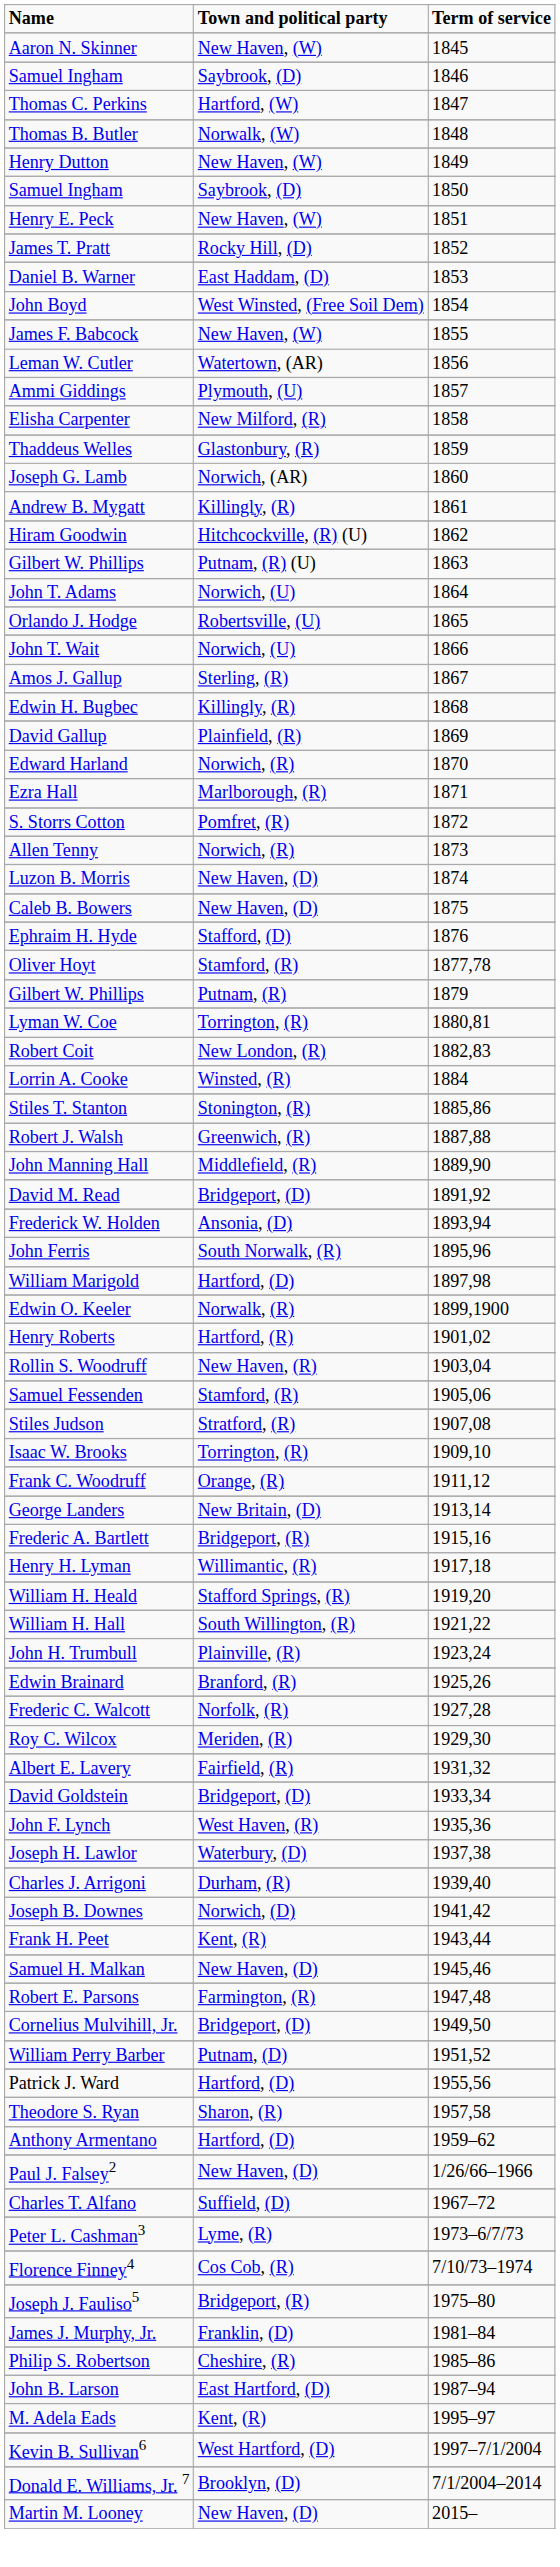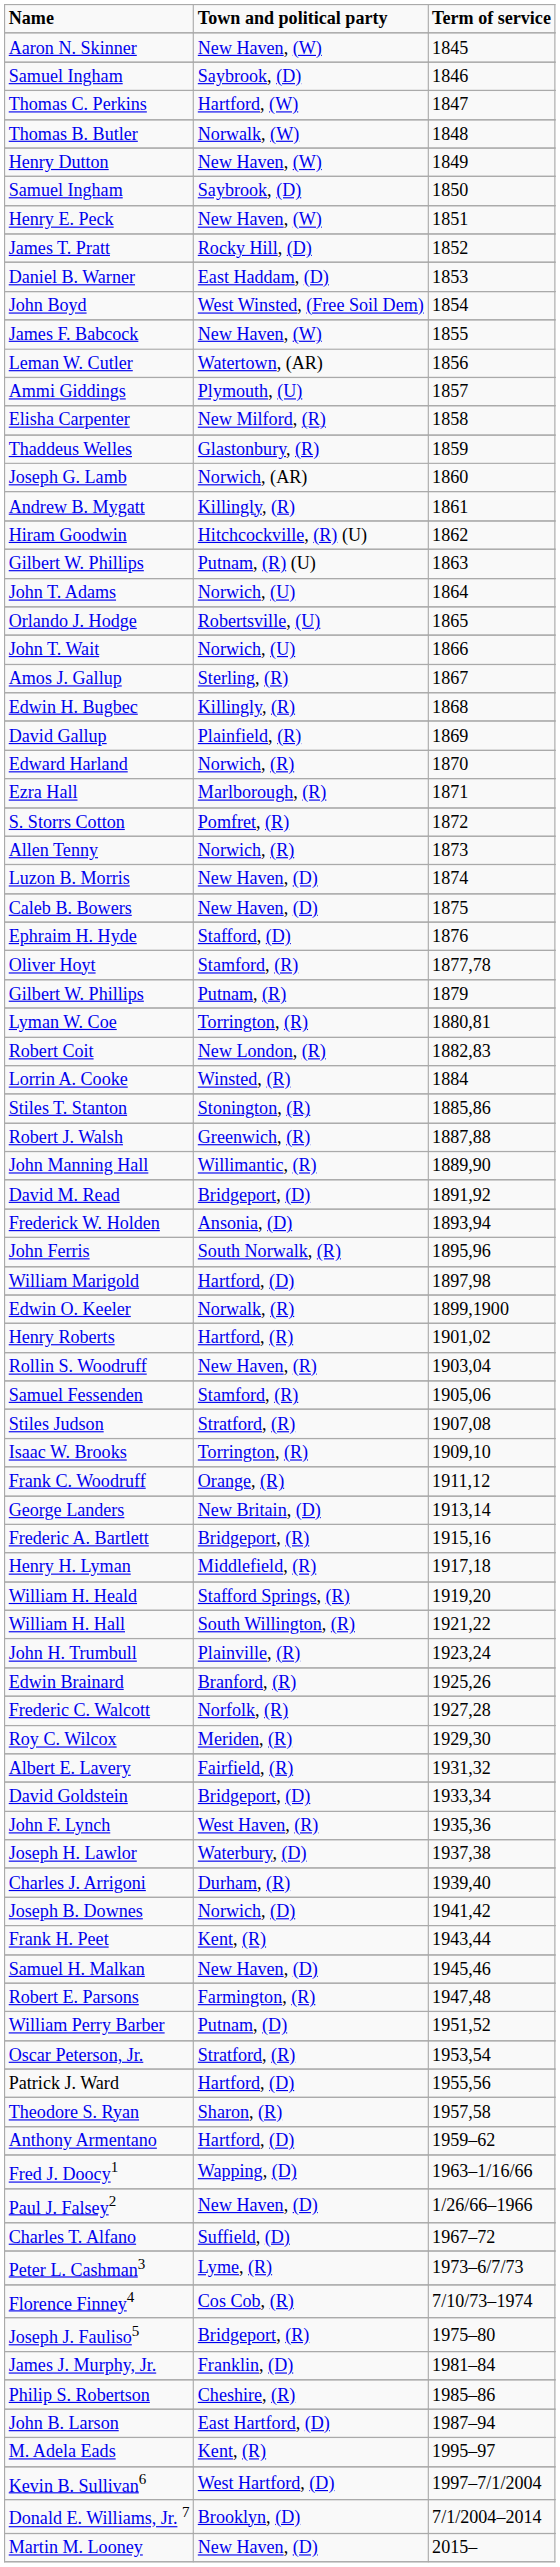John Manning Hall | Town and political party: Middlefield, (R) -> Willimantic, (R)
Henry H. Lyman | Town and political party: Willimantic, (R) -> Middlefield, (R)
- row: Cornelius Mulvihill, Jr. | Bridgeport, (D) | 1949,50
+ row: Oscar Peterson, Jr. | Stratford, (R) | 1953,54
+ row: Fred J. Doocy1 | Wapping, (D) | 1963–1/16/66
